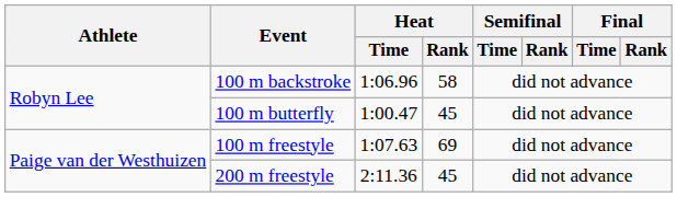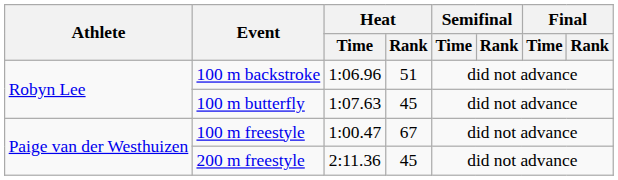100 m backstroke | Heat / Rank: 58 -> 51
100 m butterfly | Heat / Time: 1:00.47 -> 1:07.63
100 m freestyle | Heat / Time: 1:07.63 -> 1:00.47
100 m freestyle | Heat / Rank: 69 -> 67
